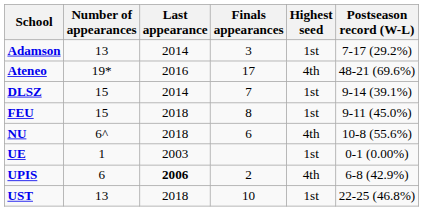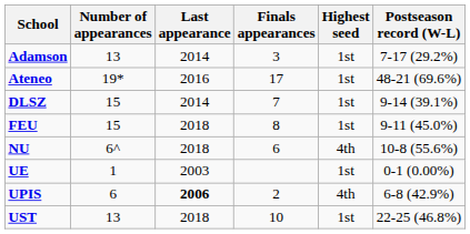Ateneo | Highest seed: 4th -> 1st
